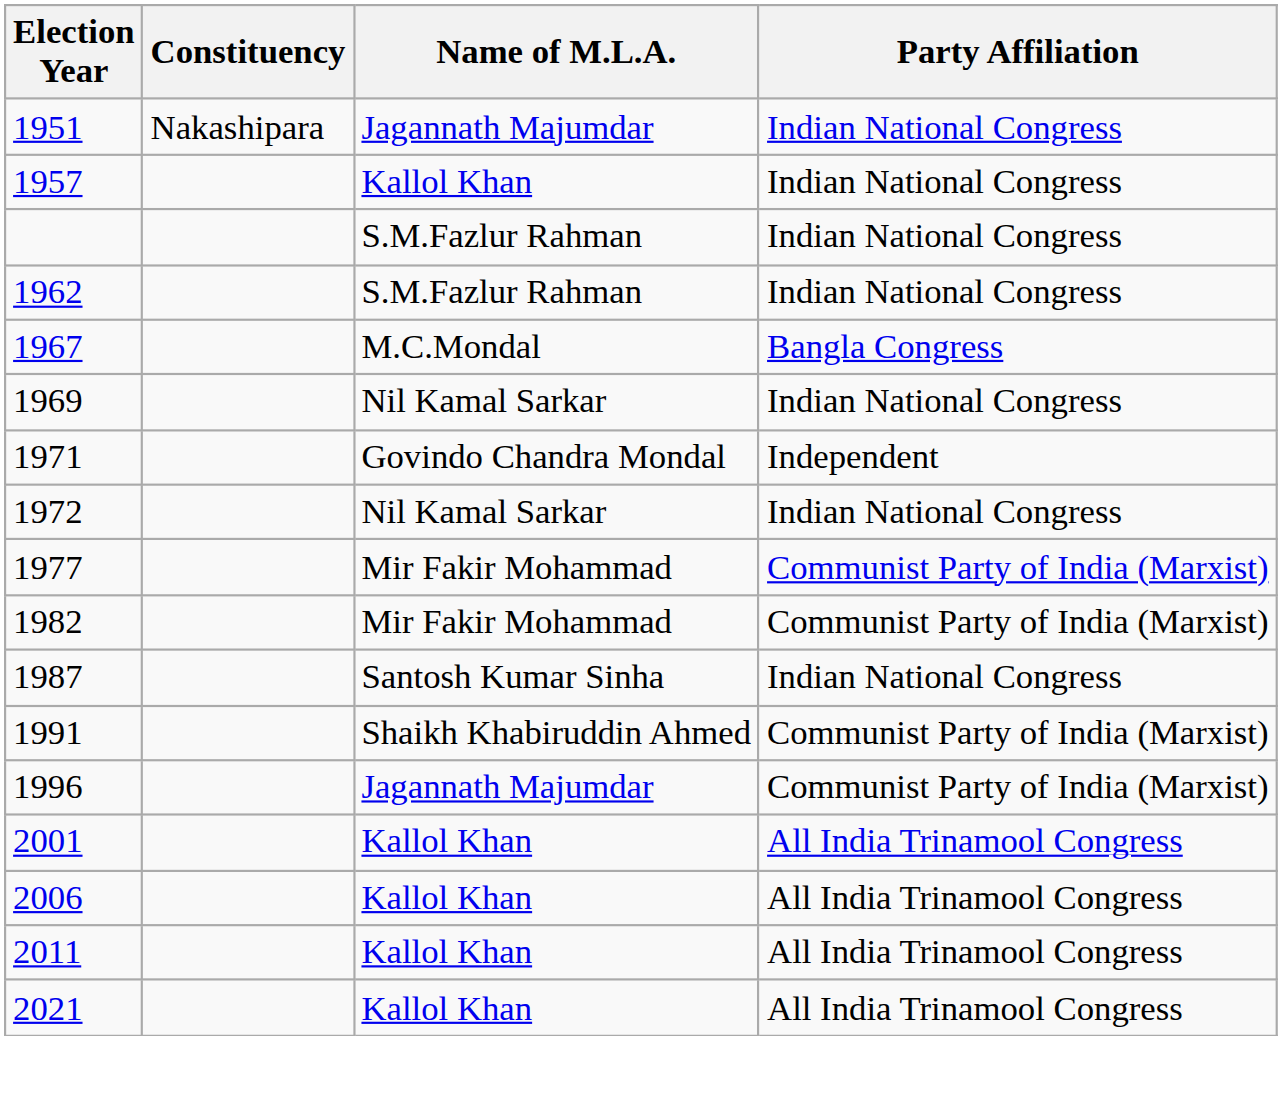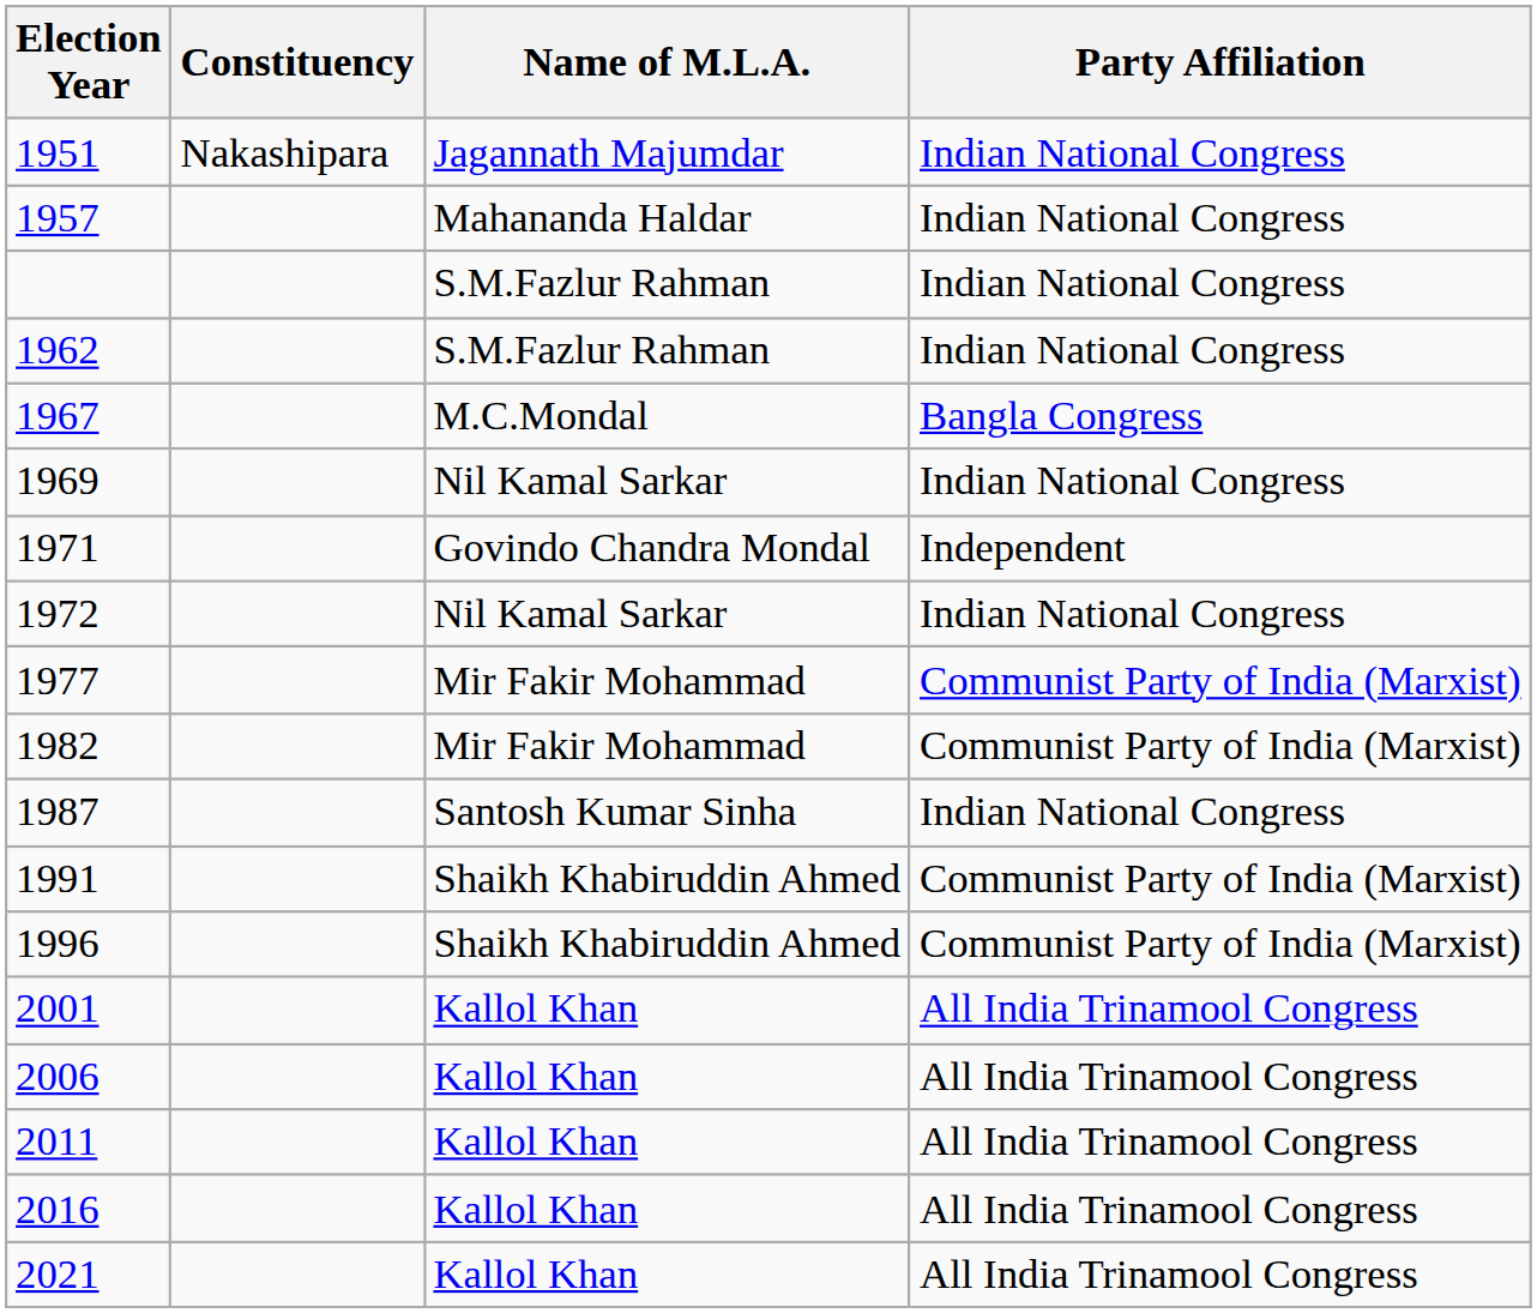1957 | Name of M.L.A.: Kallol Khan -> Mahananda Haldar
1996 | Name of M.L.A.: Jagannath Majumdar -> Shaikh Khabiruddin Ahmed
+ row: 2016 | Kallol Khan | All India Trinamool Congress
